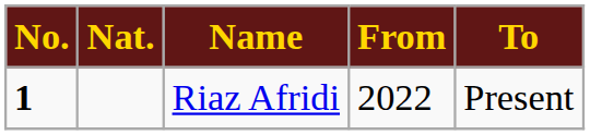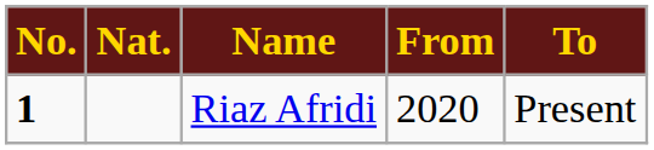Riaz Afridi | From: 2022 -> 2020
